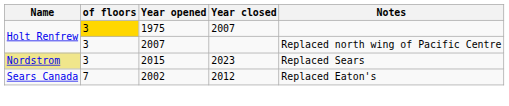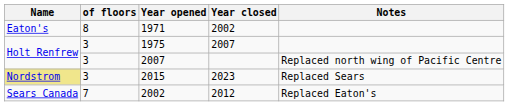+ row: Eaton's | 8 | 1971 | 2002
1975 | of floors: gold background -> no background
